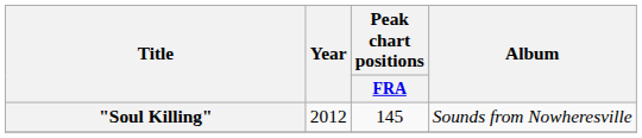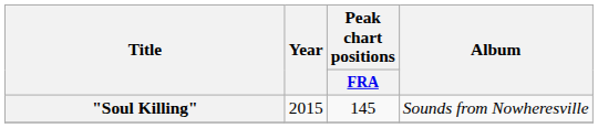"Soul Killing" | Year: 2012 -> 2015
